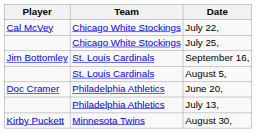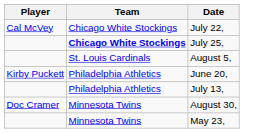July 25, | Team: normal -> bold
- row: Jim Bottomley | St. Louis Cardinals | September 16,
June 20, | Player: Doc Cramer -> Kirby Puckett
August 30, | Player: Kirby Puckett -> Doc Cramer
+ row: Minnesota Twins | May 23,
